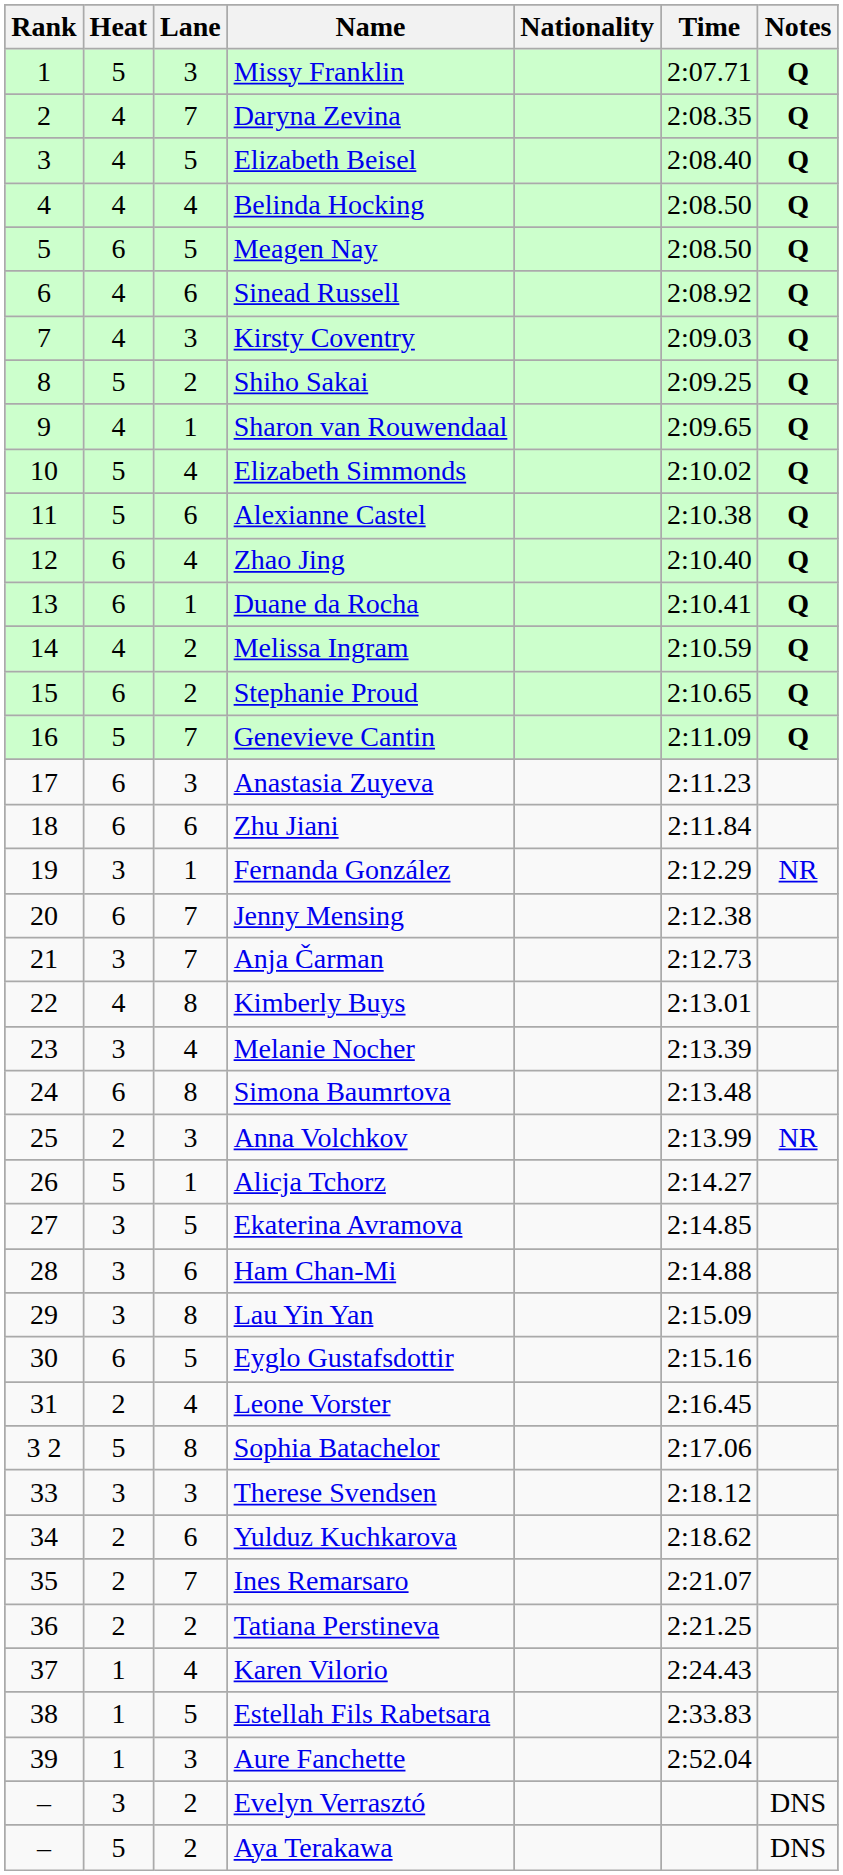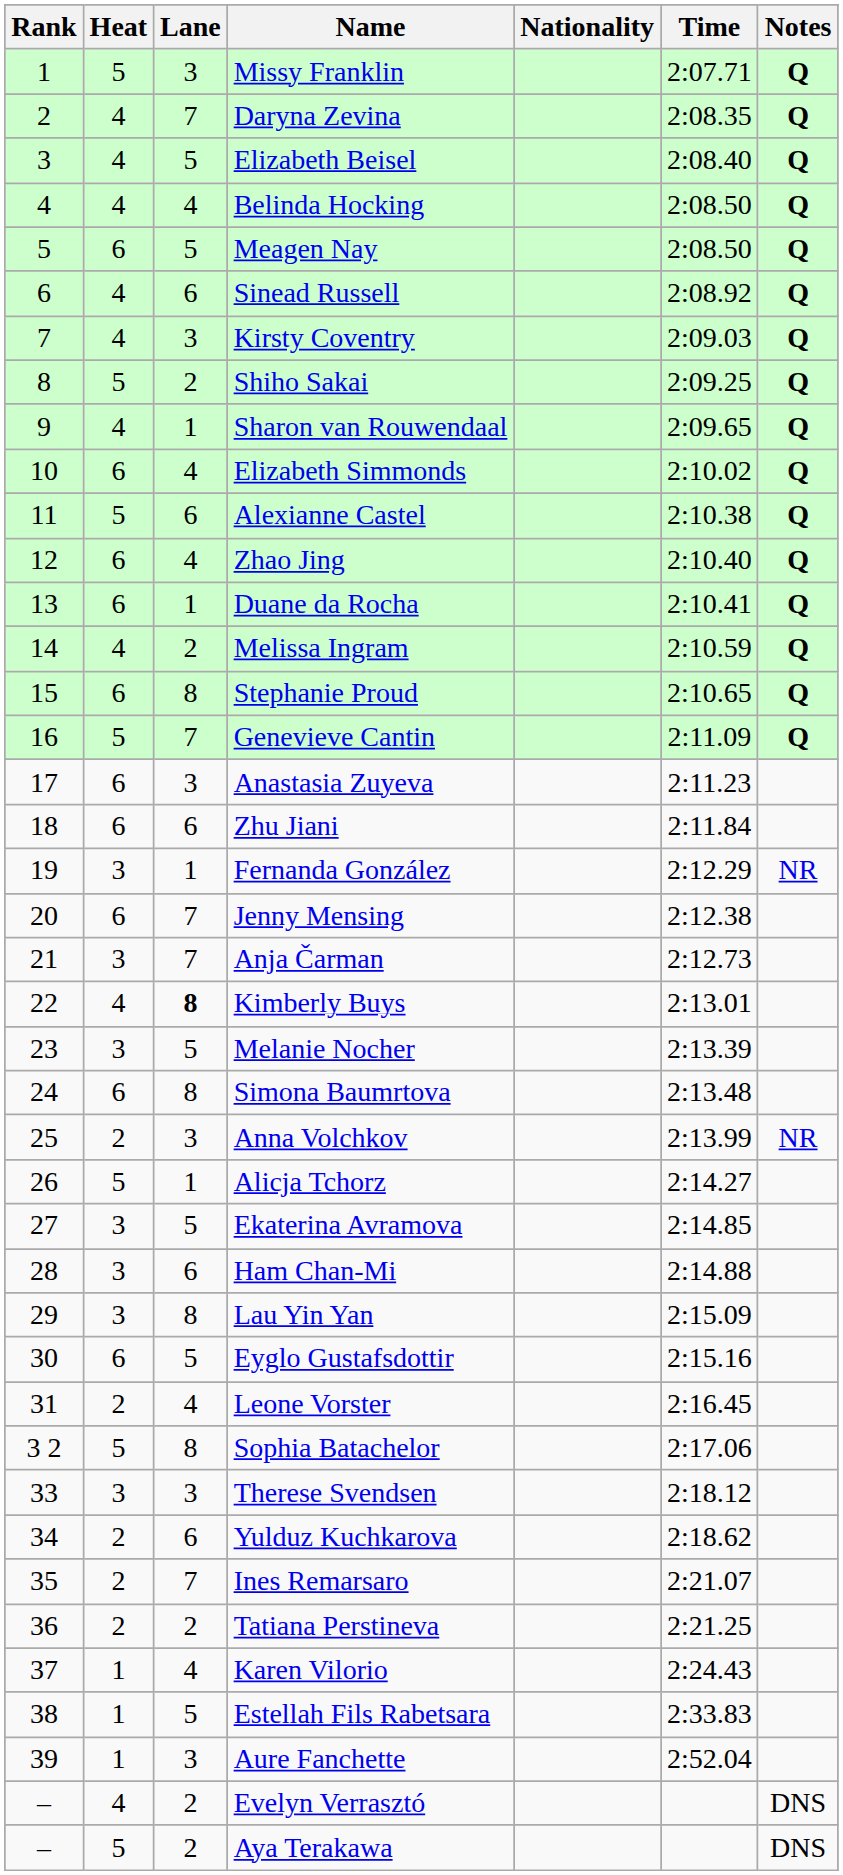Elizabeth Simmonds | Heat: 5 -> 6
Stephanie Proud | Lane: 2 -> 8
Kimberly Buys | Lane: normal -> bold
Melanie Nocher | Lane: 4 -> 5
Evelyn Verrasztó | Heat: 3 -> 4
